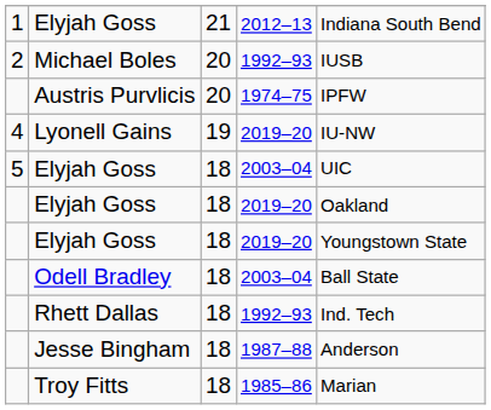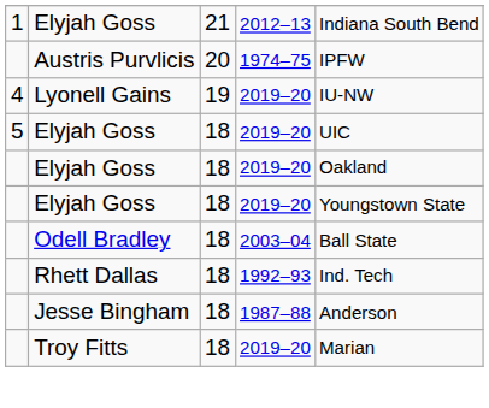- row: 2 | Michael Boles | 20 | 1992–93 | IUSB
5 / Elyjah Goss | column 4: 2003–04 -> 2019–20
Troy Fitts | column 4: 1985–86 -> 2019–20
